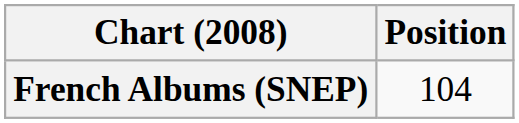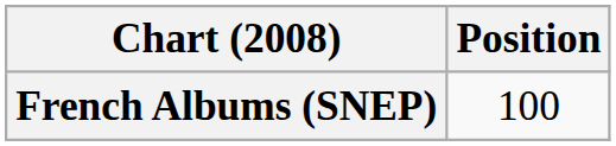French Albums (SNEP) | Position: 104 -> 100
